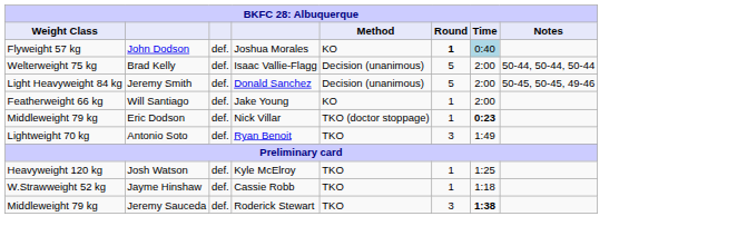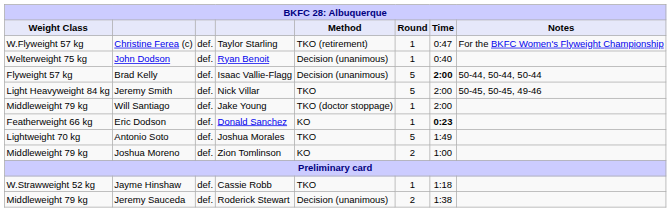+ row: W.Flyweight 57 kg | Christine Ferea (c) | def. | Taylor Starling | TKO (retirement) | 1 | 0:47 | For the BKFC Women's Flyweight Championship
John Dodson | Weight Class: Flyweight 57 kg -> Welterweight 75 kg
John Dodson | column 4: Joshua Morales -> Ryan Benoit
John Dodson | Method: KO -> Decision (unanimous)
John Dodson | Round: bold -> normal
John Dodson | Time: lightblue background -> no background
Brad Kelly | Weight Class: Welterweight 75 kg -> Flyweight 57 kg
Brad Kelly | Time: normal -> bold
Jeremy Smith | column 4: Donald Sanchez -> Nick Villar
Jeremy Smith | Method: Decision (unanimous) -> TKO
Will Santiago | Weight Class: Featherweight 66 kg -> Middleweight 79 kg
Will Santiago | Method: KO -> TKO (doctor stoppage)
Eric Dodson | Weight Class: Middleweight 79 kg -> Featherweight 66 kg
Eric Dodson | column 4: Nick Villar -> Donald Sanchez
Eric Dodson | Method: TKO (doctor stoppage) -> KO
Antonio Soto | column 4: Ryan Benoit -> Joshua Morales
Antonio Soto | Round: 3 -> 5
+ row: Middleweight 79 kg | Joshua Moreno | def. | Zion Tomlinson | KO | 2 | 1:00
- row: Heavyweight 120 kg | Josh Watson | def. | Kyle McElroy | TKO | 1 | 1:25
Jeremy Sauceda | Method: TKO -> Decision (unanimous)
Jeremy Sauceda | Round: 3 -> 2
Jeremy Sauceda | Time: bold -> normal
